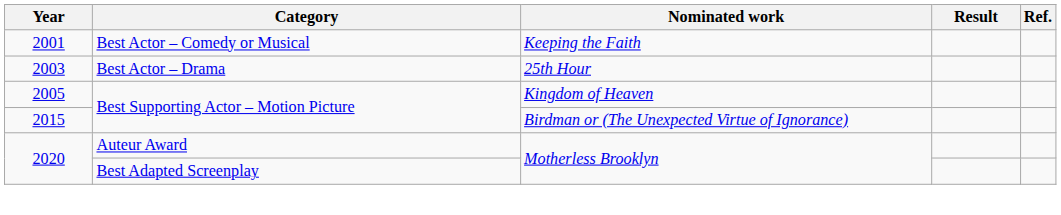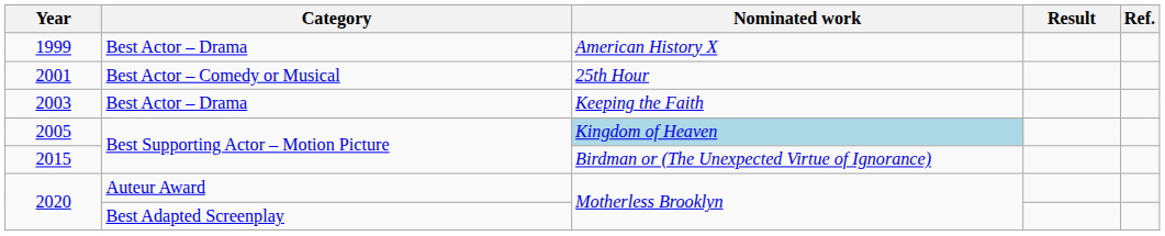+ row: 1999 | Best Actor – Drama | American History X
2001 | Nominated work: Keeping the Faith -> 25th Hour
2003 | Nominated work: 25th Hour -> Keeping the Faith
2005 | Nominated work: no background -> lightblue background
